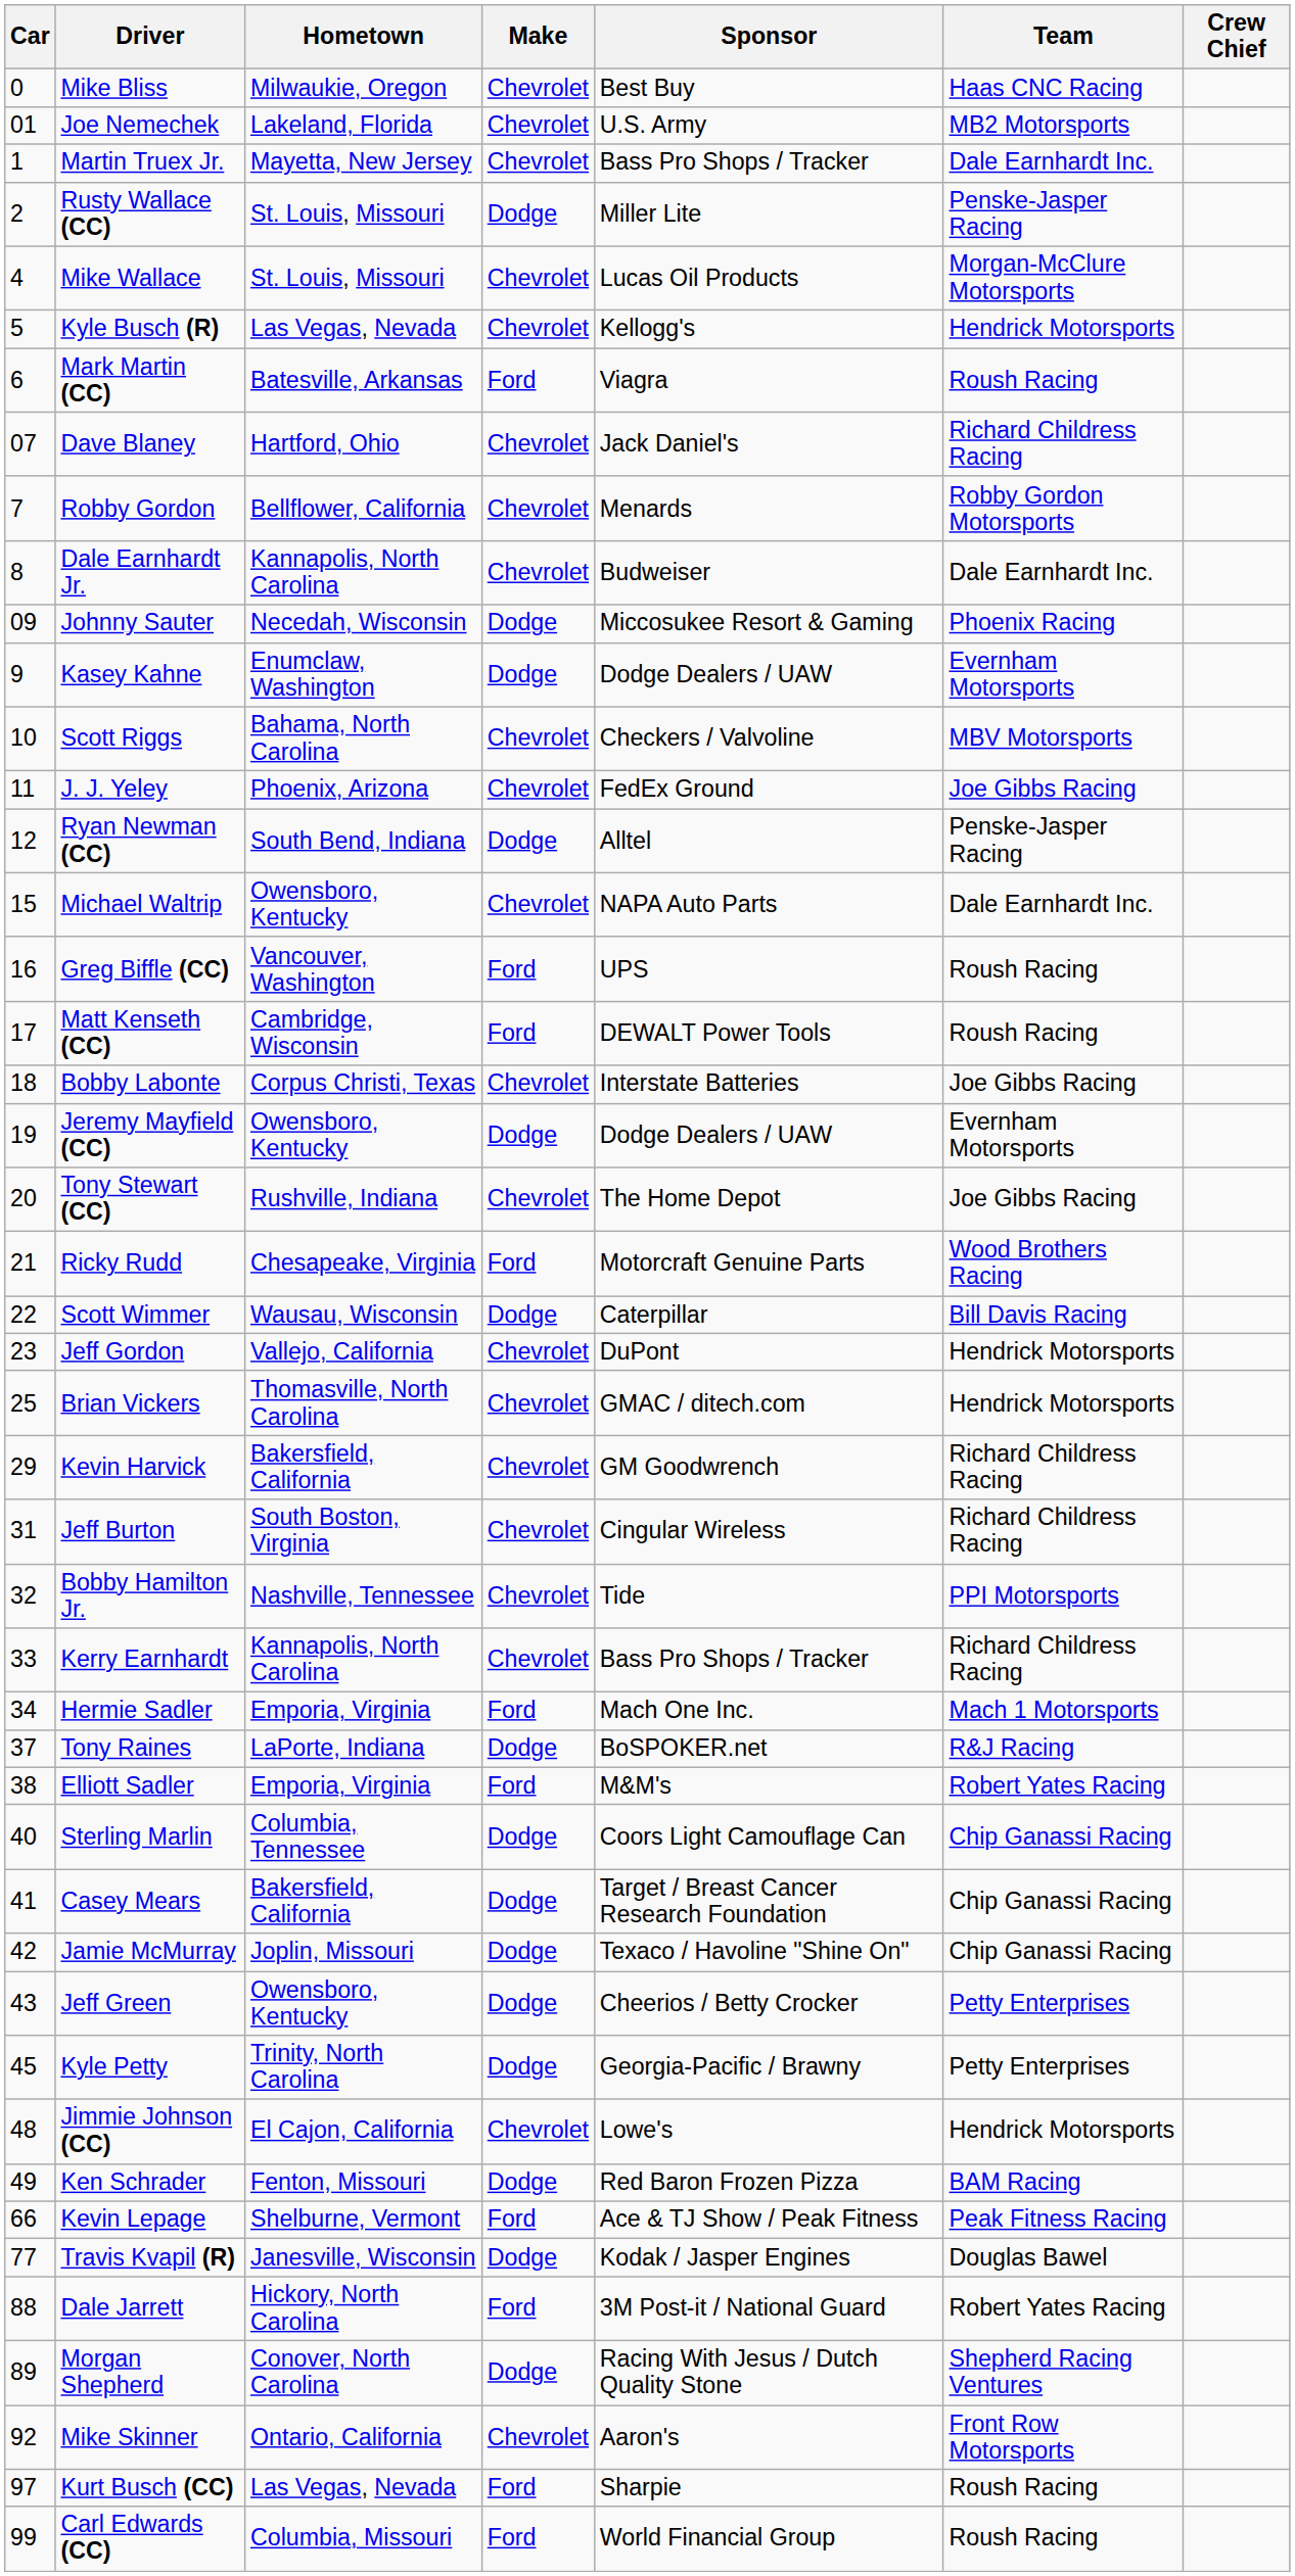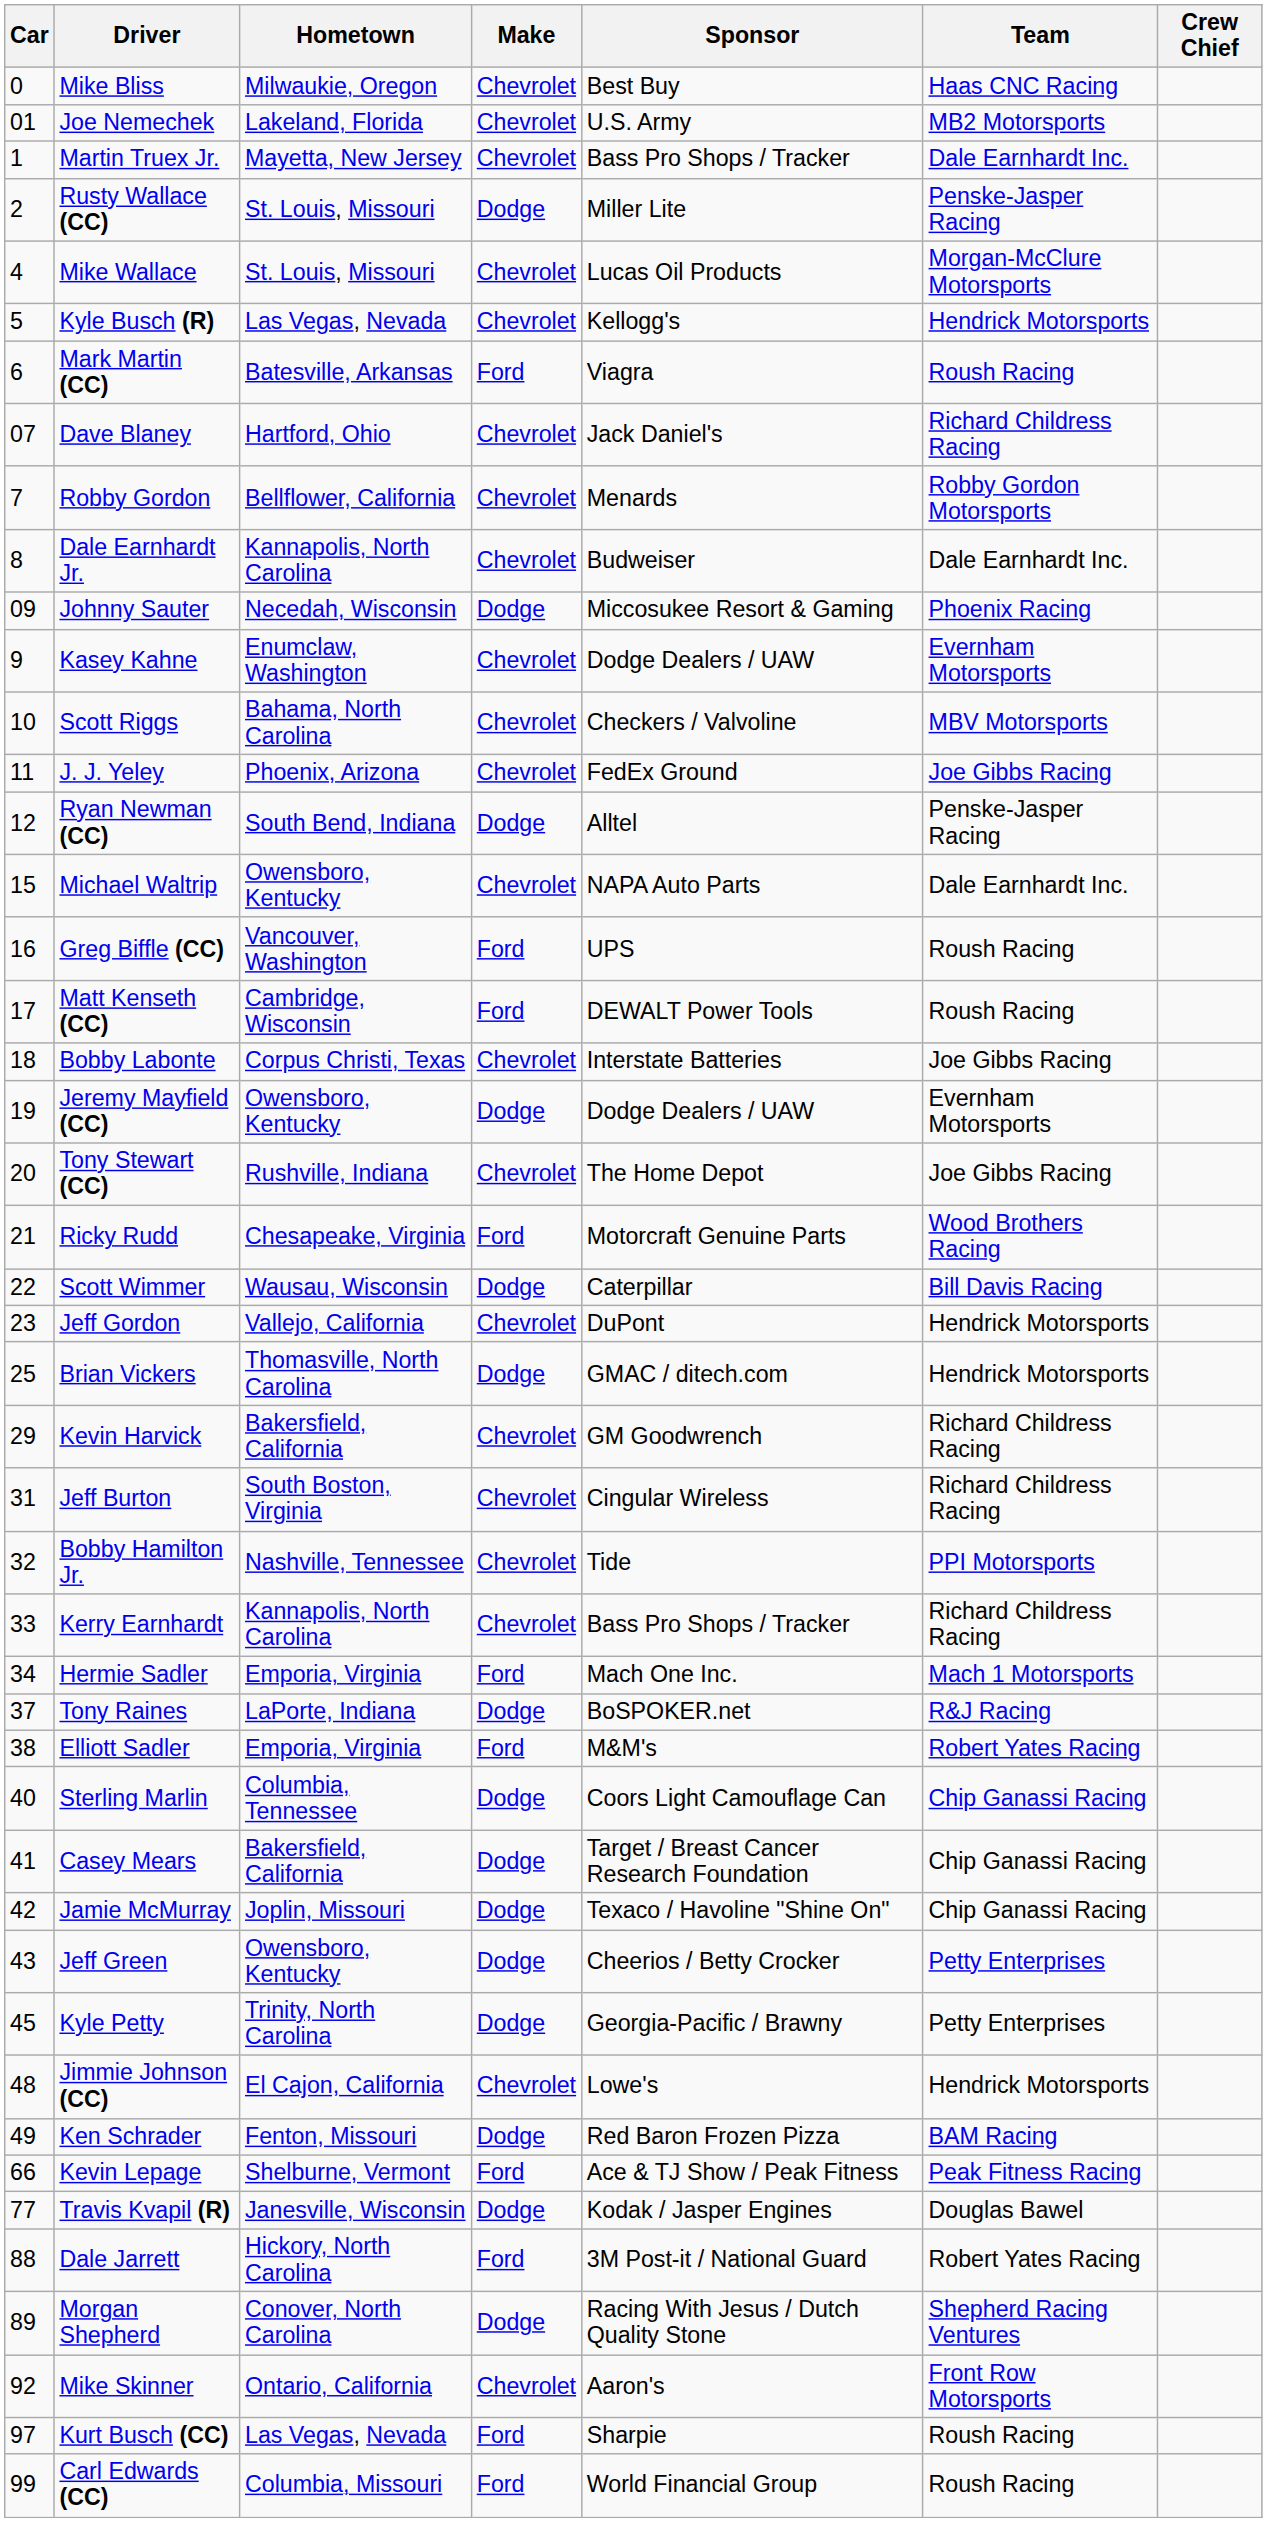Kasey Kahne | Make: Dodge -> Chevrolet
Brian Vickers | Make: Chevrolet -> Dodge
